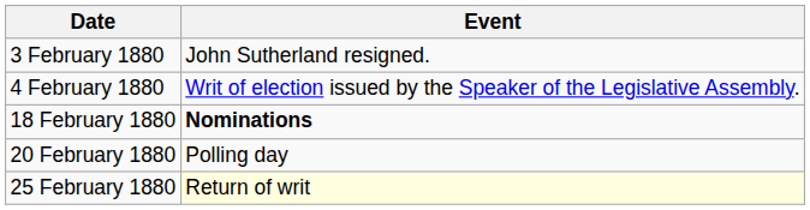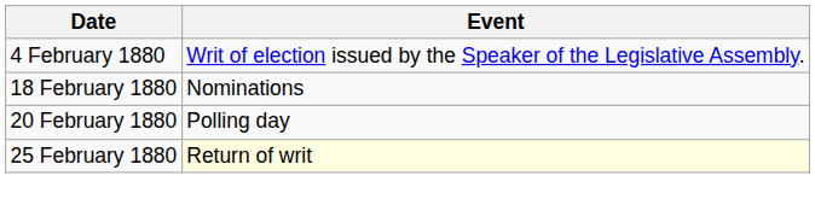- row: 3 February 1880 | John Sutherland resigned.
18 February 1880 | Event: bold -> normal
